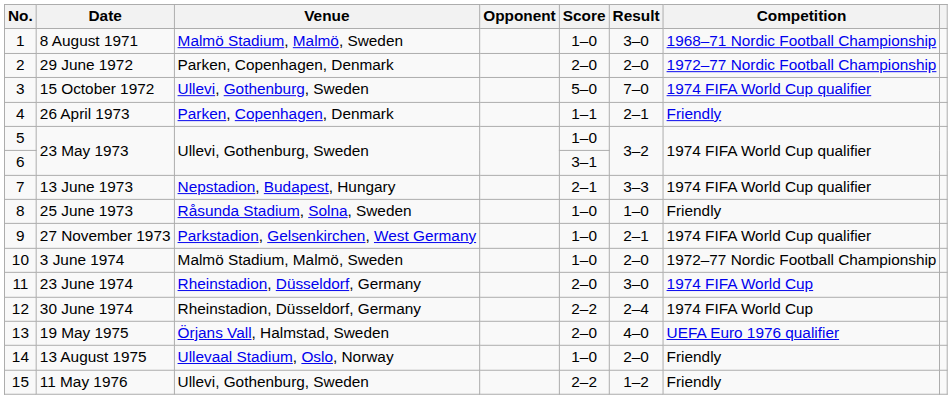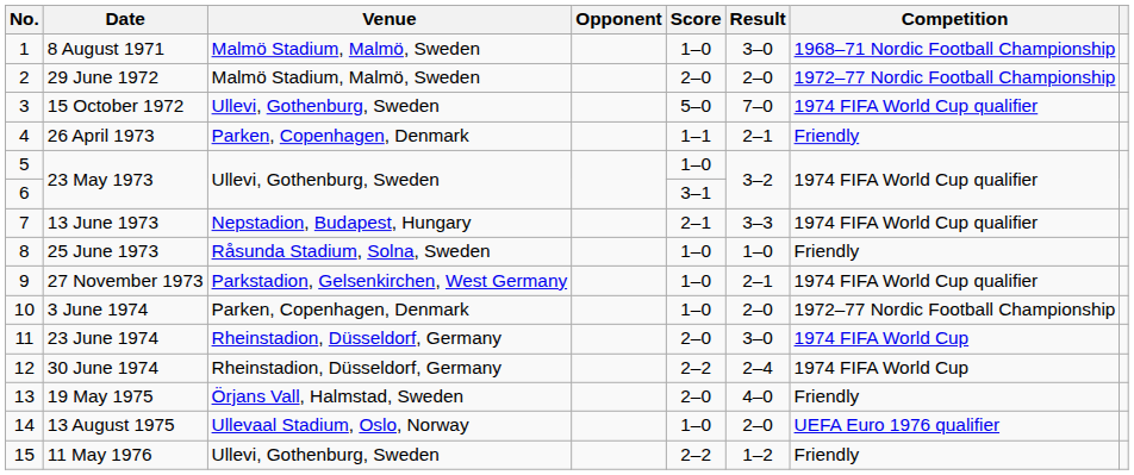29 June 1972 | Venue: Parken, Copenhagen, Denmark -> Malmö Stadium, Malmö, Sweden
3 June 1974 | Venue: Malmö Stadium, Malmö, Sweden -> Parken, Copenhagen, Denmark
19 May 1975 | Competition: UEFA Euro 1976 qualifier -> Friendly
13 August 1975 | Competition: Friendly -> UEFA Euro 1976 qualifier
